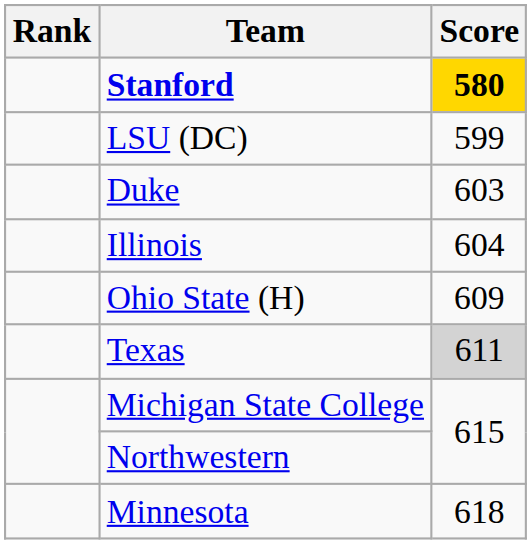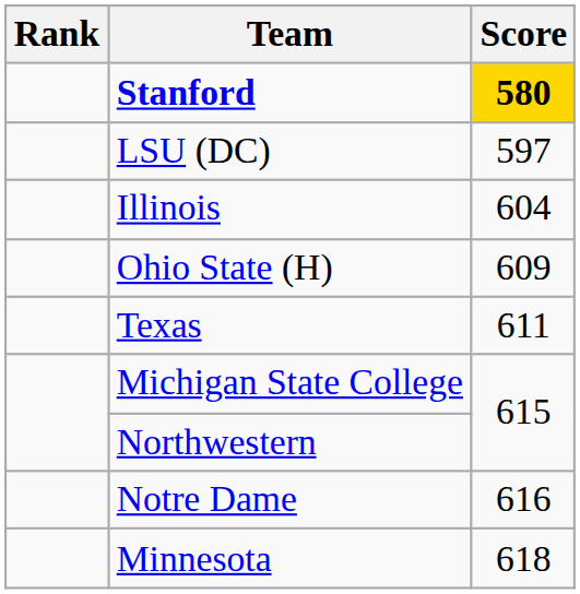LSU (DC) | Score: 599 -> 597
- row: Duke | 603
Texas | Score: lightgrey background -> no background
+ row: Notre Dame | 616
